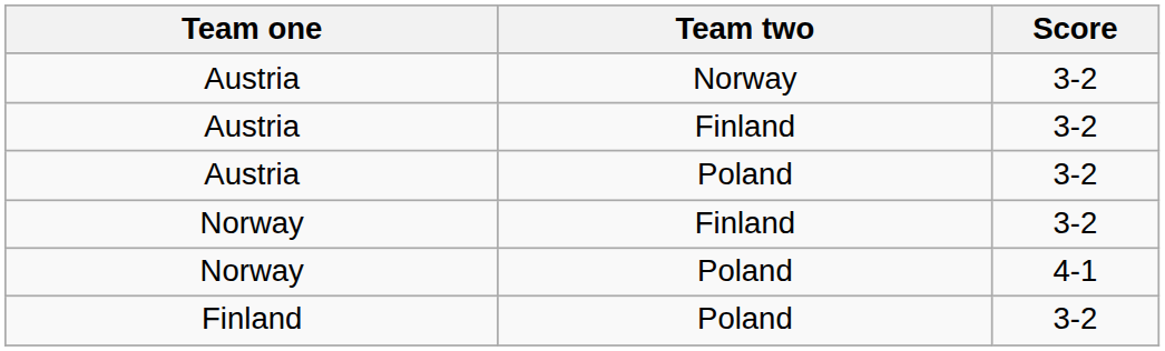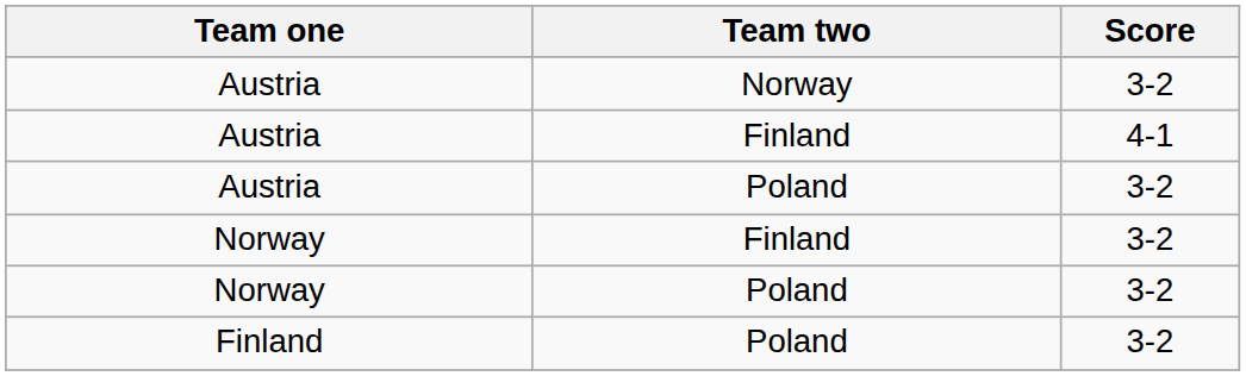Austria / Finland | Score: 3-2 -> 4-1
Norway / Poland | Score: 4-1 -> 3-2
